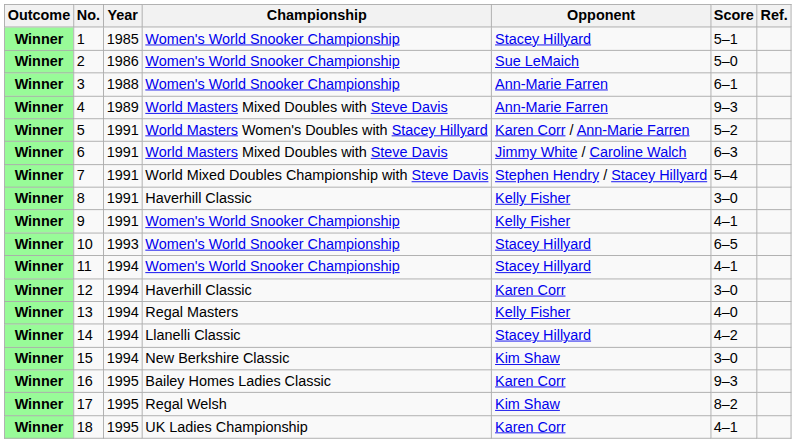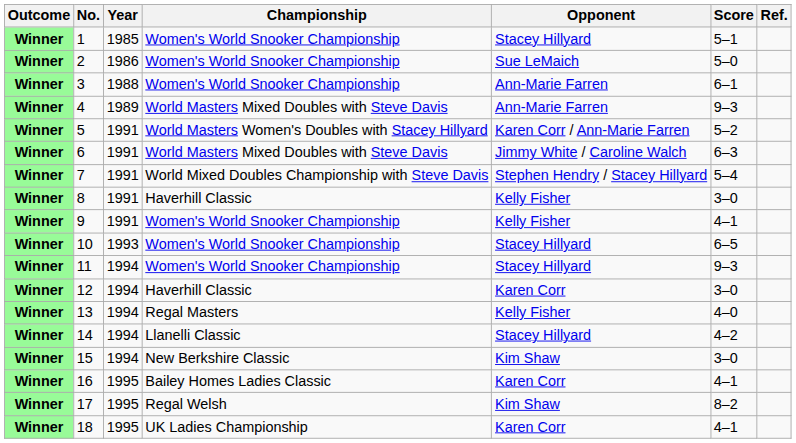11 | Score: 4–1 -> 9–3
16 | Score: 9–3 -> 4–1
